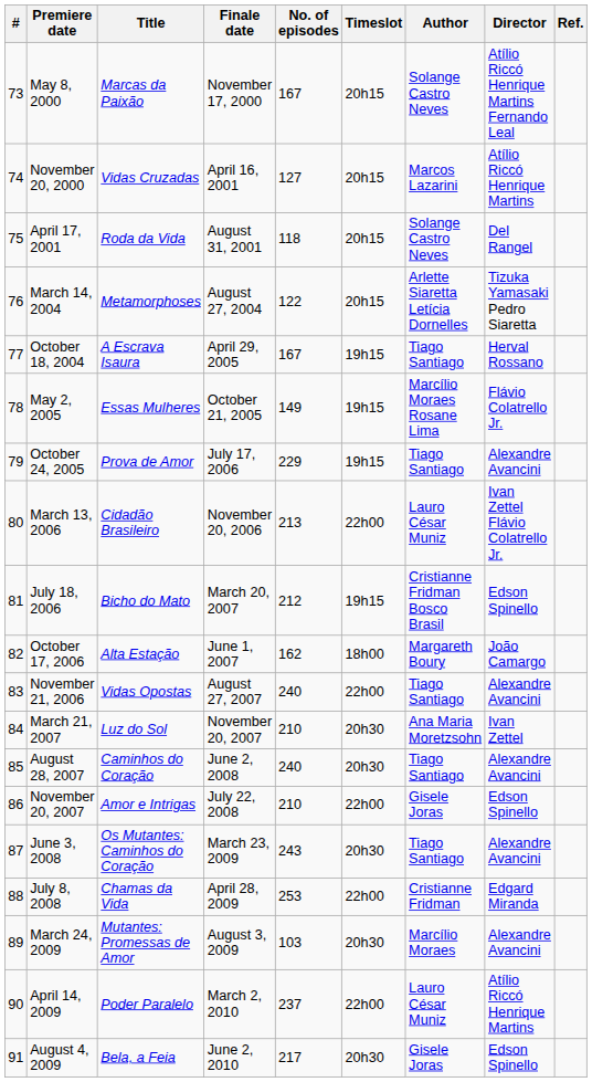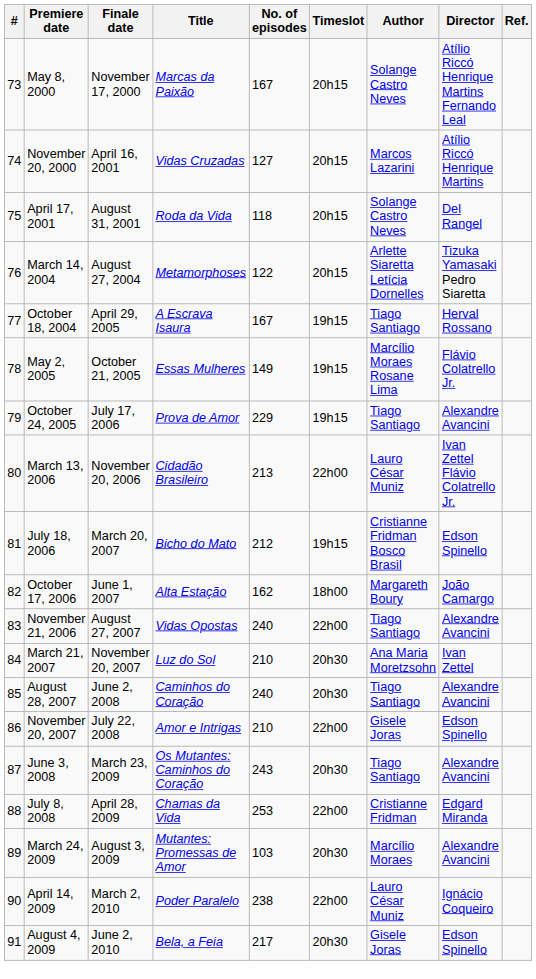columns swapped: Finale date <-> Title
April 14, 2009 | No. of episodes: 237 -> 238
April 14, 2009 | Director: Atílio Riccó Henrique Martins -> Ignácio Coqueiro
